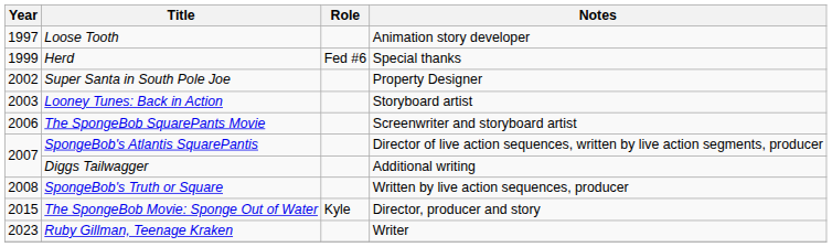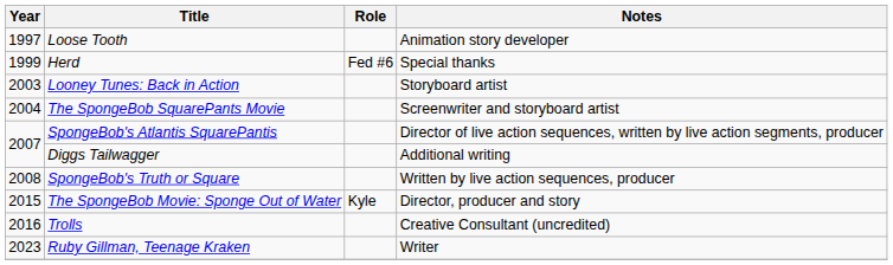- row: 2002 | Super Santa in South Pole Joe | Property Designer
The SpongeBob SquarePants Movie | Year: 2006 -> 2004
+ row: 2016 | Trolls | Creative Consultant (uncredited)
